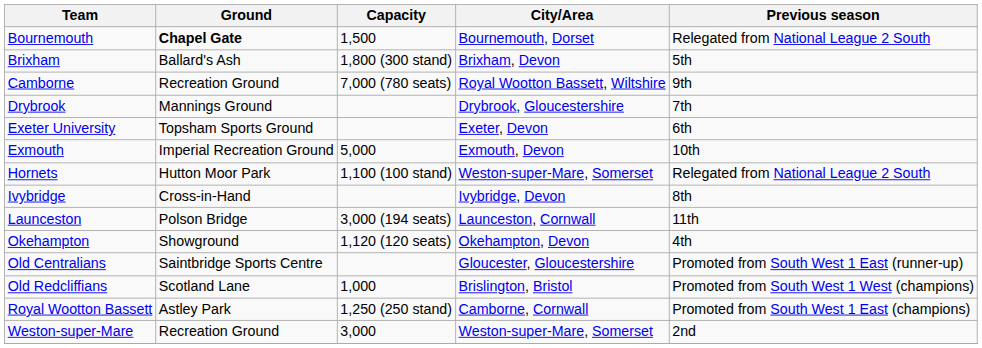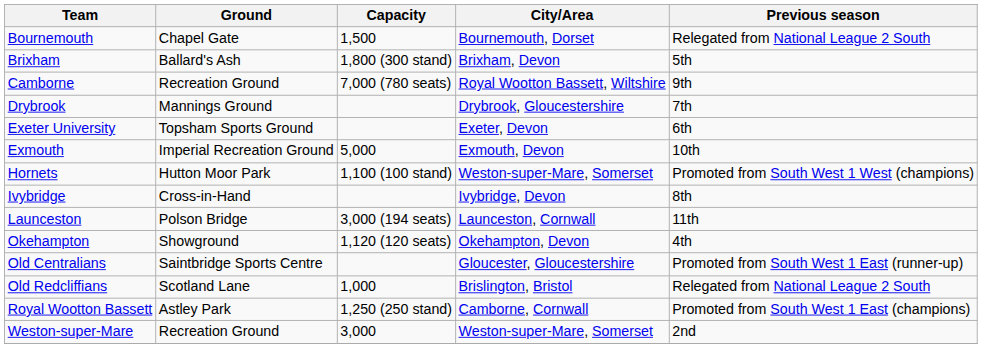Bournemouth | Ground: bold -> normal
Hornets | Previous season: Relegated from National League 2 South -> Promoted from South West 1 West (champions)
Old Redcliffians | Previous season: Promoted from South West 1 West (champions) -> Relegated from National League 2 South
